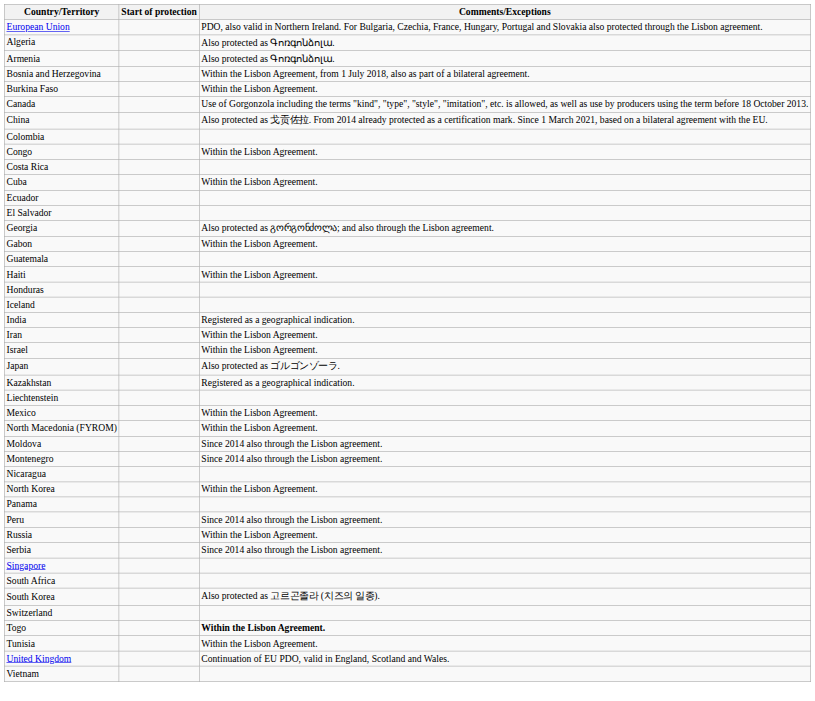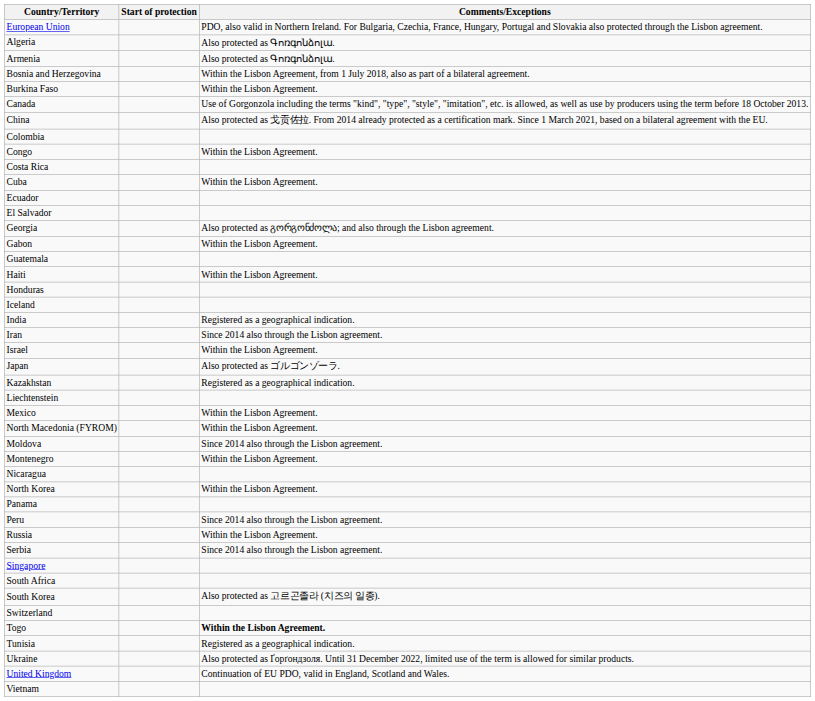Iran | Comments/Exceptions: Within the Lisbon Agreement. -> Since 2014 also through the Lisbon agreement.
Montenegro | Comments/Exceptions: Since 2014 also through the Lisbon agreement. -> Within the Lisbon Agreement.
Tunisia | Comments/Exceptions: Within the Lisbon Agreement. -> Registered as a geographical indication.
+ row: Ukraine | Also protected as Ґорґондзоля. Until 31 December 2022, limited use of the term is allowed for similar products.
